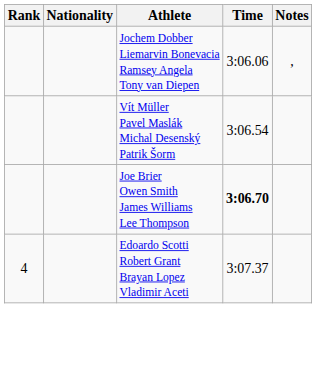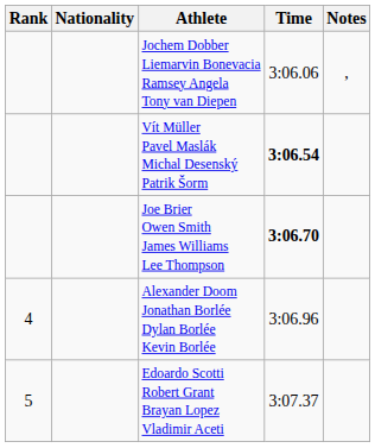Vít Müller Pavel Maslák Michal Desenský Patrik Šorm | Time: normal -> bold
+ row: 4 | Alexander Doom Jonathan Borlée Dylan Borlée Kevin Borlée | 3:06.96
Edoardo Scotti Robert Grant Brayan Lopez Vladimir Aceti | Rank: 4 -> 5
